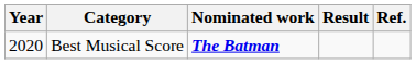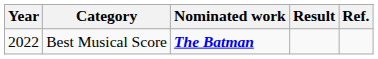Best Musical Score | Year: 2020 -> 2022
